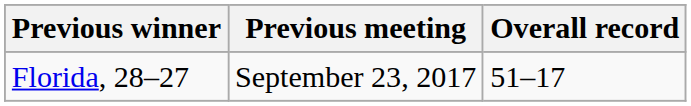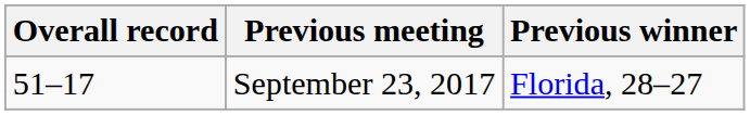columns swapped: Overall record <-> Previous winner
